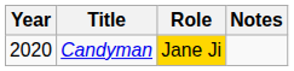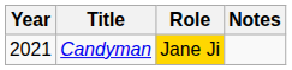Candyman | Year: 2020 -> 2021
